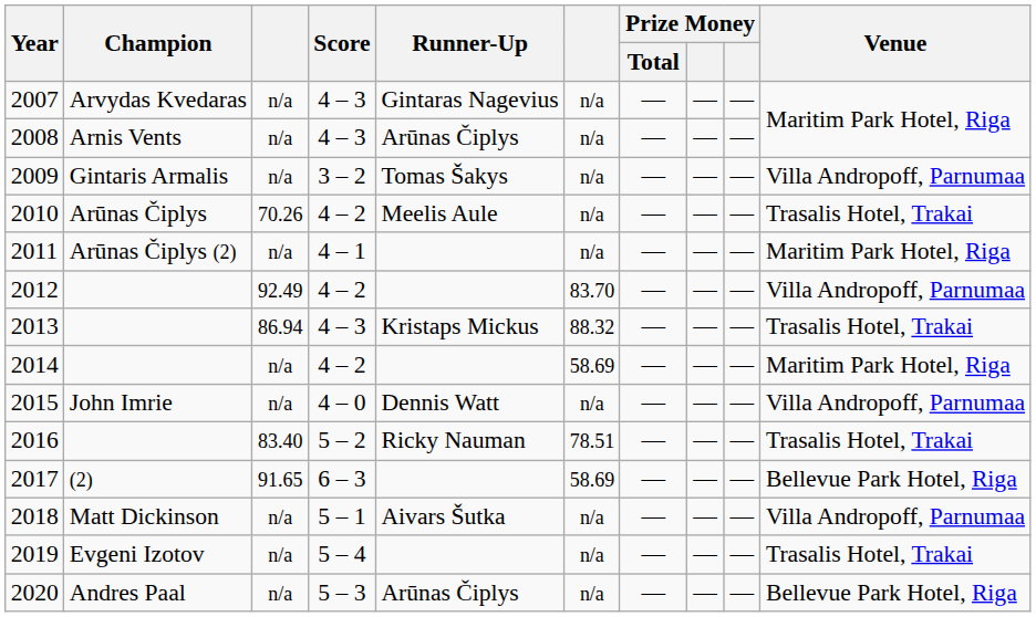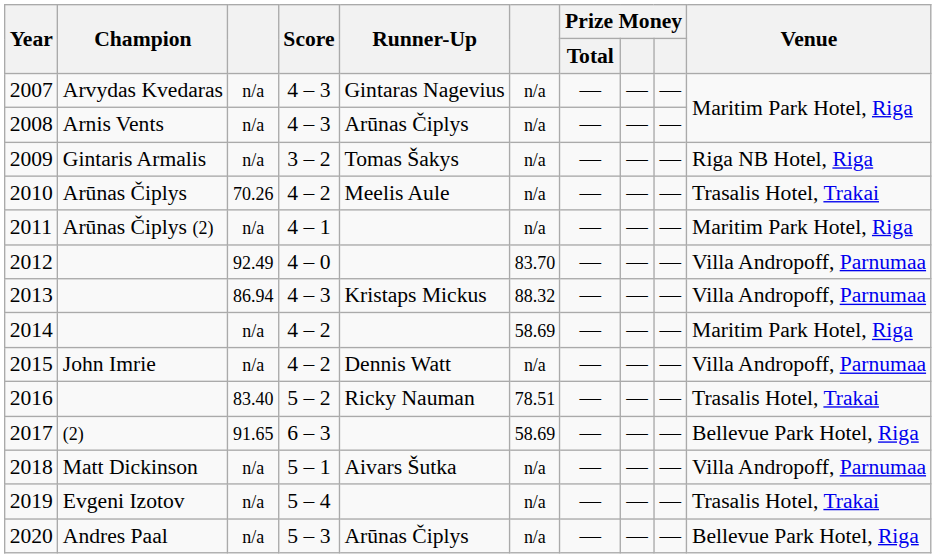2009 | Venue: Villa Andropoff, Parnumaa -> Riga NB Hotel, Riga
2012 | Score: 4 – 2 -> 4 – 0
2013 | Venue: Trasalis Hotel, Trakai -> Villa Andropoff, Parnumaa
2015 | Score: 4 – 0 -> 4 – 2
